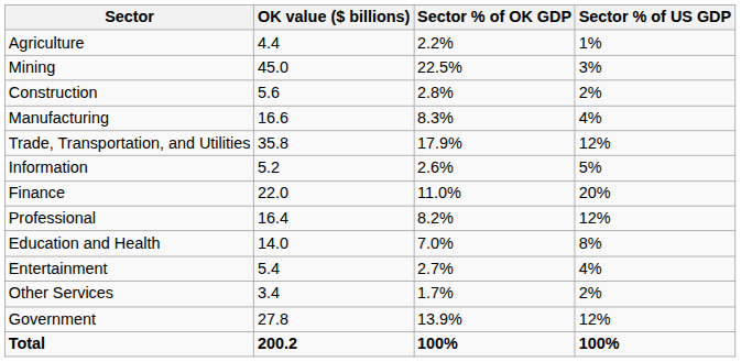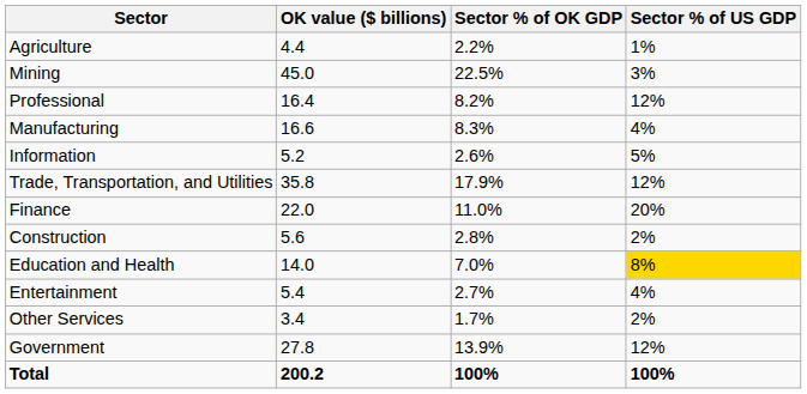rows swapped: Construction <-> Professional
rows swapped: Trade, Transportation, and Utilities <-> Information
Education and Health | Sector % of US GDP: no background -> gold background
